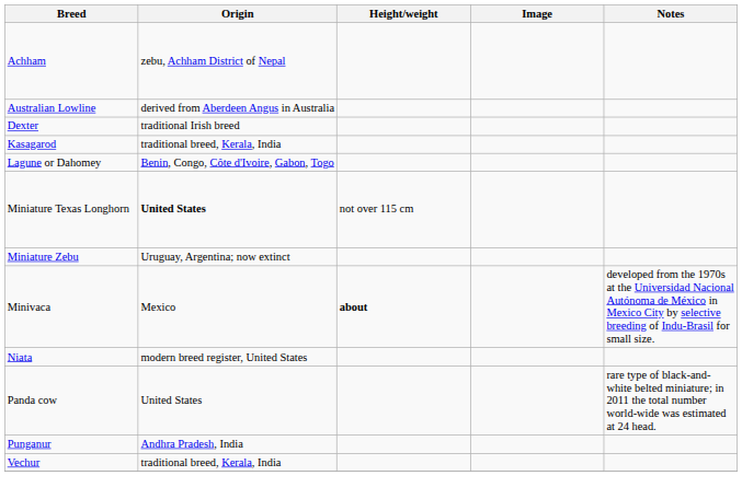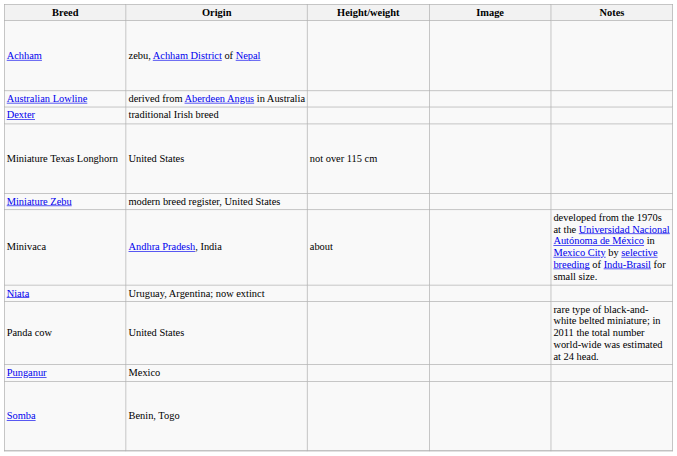- row: Kasagarod | traditional breed, Kerala, India
- row: Lagune or Dahomey | Benin, Congo, Côte d'Ivoire, Gabon, Togo
Miniature Texas Longhorn | Origin: bold -> normal
Miniature Zebu | Origin: Uruguay, Argentina; now extinct -> modern breed register, United States
Minivaca | Origin: Mexico -> Andhra Pradesh, India
Minivaca | Height/weight: bold -> normal
Niata | Origin: modern breed register, United States -> Uruguay, Argentina; now extinct
Punganur | Origin: Andhra Pradesh, India -> Mexico
+ row: Somba | Benin, Togo
- row: Vechur | traditional breed, Kerala, India
